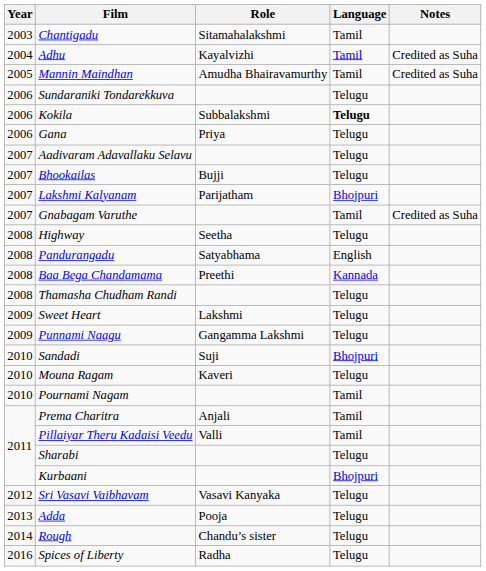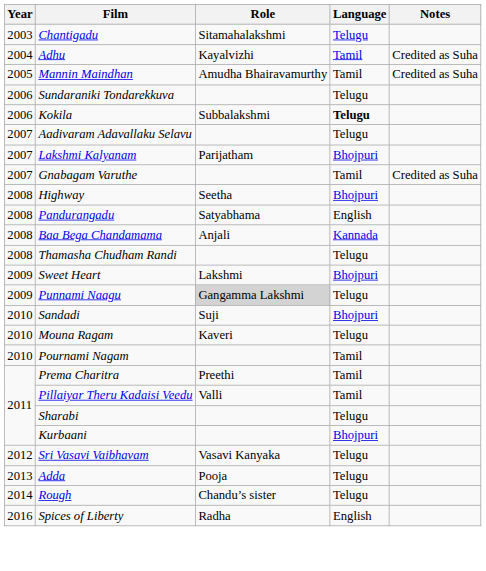Chantigadu | Language: Tamil -> Telugu
- row: 2006 | Gana | Priya | Telugu
- row: 2007 | Bhookailas | Bujji | Telugu
Highway | Language: Telugu -> Bhojpuri
Baa Bega Chandamama | Role: Preethi -> Anjali
Sweet Heart | Language: Telugu -> Bhojpuri
Punnami Naagu | Role: no background -> lightgrey background
Prema Charitra | Role: Anjali -> Preethi
Spices of Liberty | Language: Telugu -> English
